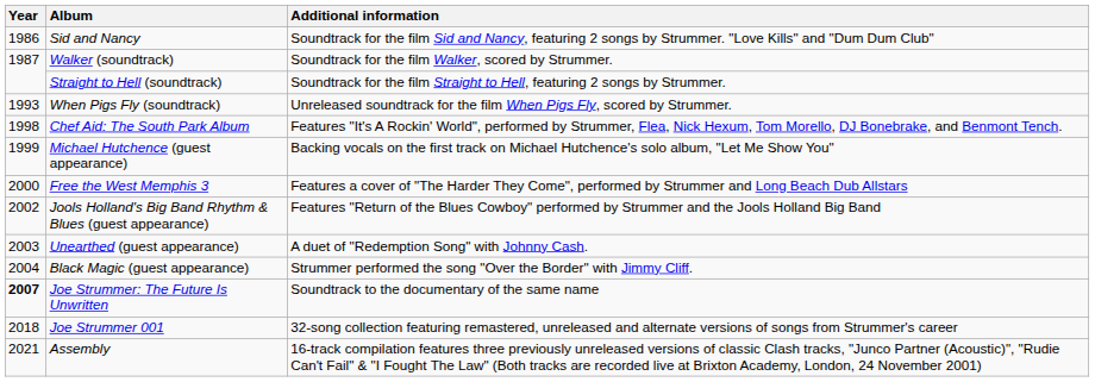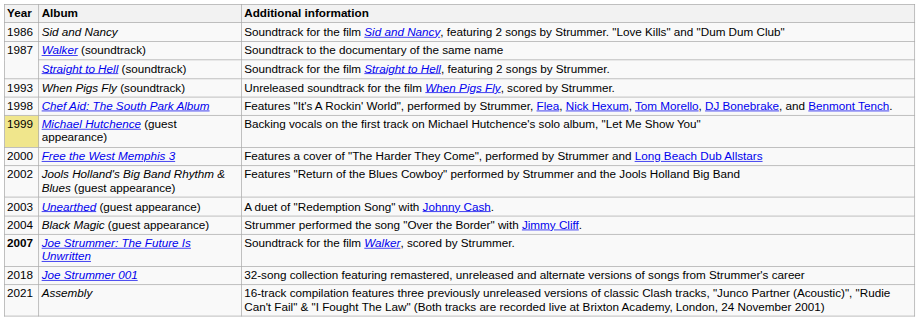Walker (soundtrack) | Additional information: Soundtrack for the film Walker, scored by Strummer. -> Soundtrack to the documentary of the same name
Michael Hutchence (guest appearance) | Year: no background -> khaki background
Joe Strummer: The Future Is Unwritten | Additional information: Soundtrack to the documentary of the same name -> Soundtrack for the film Walker, scored by Strummer.
